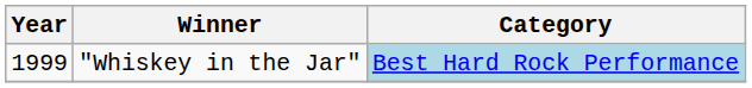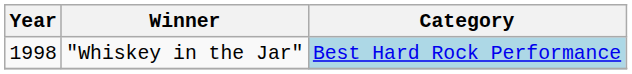"Whiskey in the Jar" | Year: 1999 -> 1998
